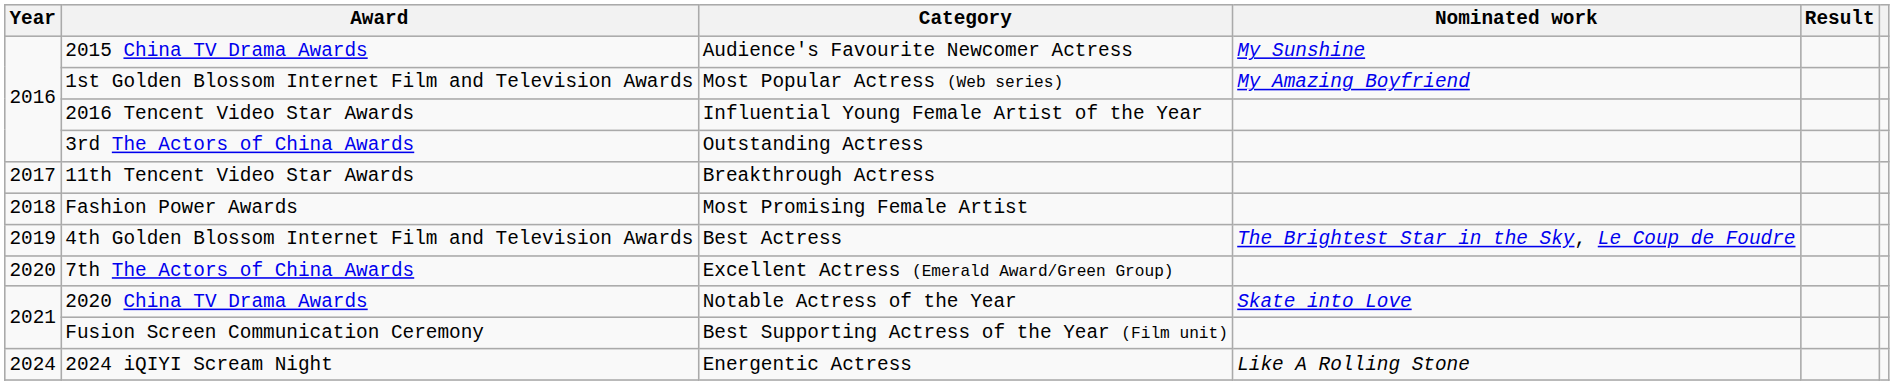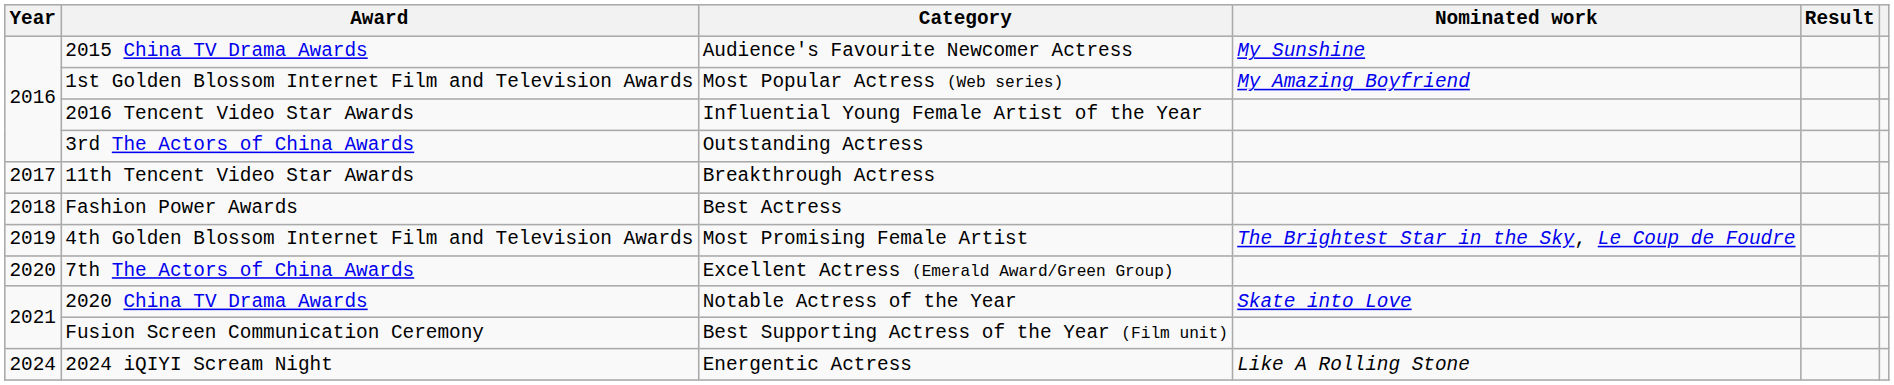Fashion Power Awards | Category: Most Promising Female Artist -> Best Actress
4th Golden Blossom Internet Film and Television Awards | Category: Best Actress -> Most Promising Female Artist
